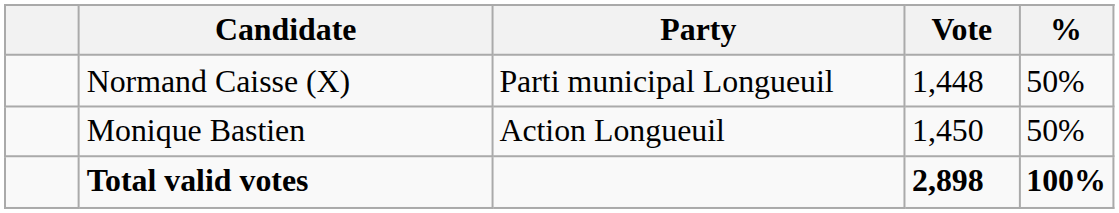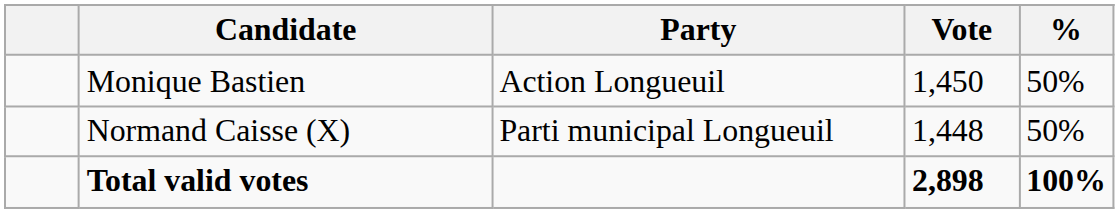rows swapped: Monique Bastien <-> Normand Caisse (X)
